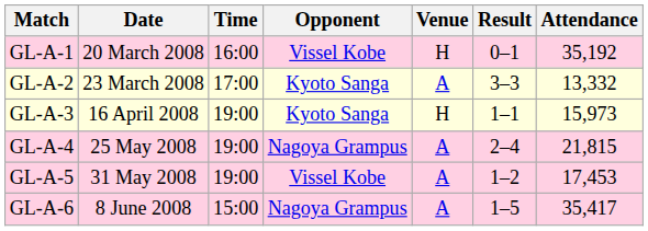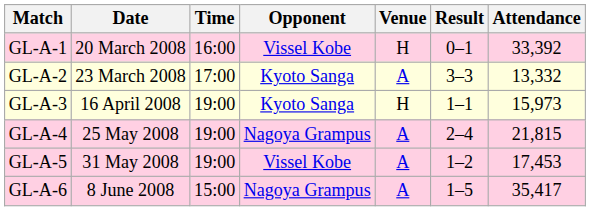GL-A-1 | Attendance: 35,192 -> 33,392
